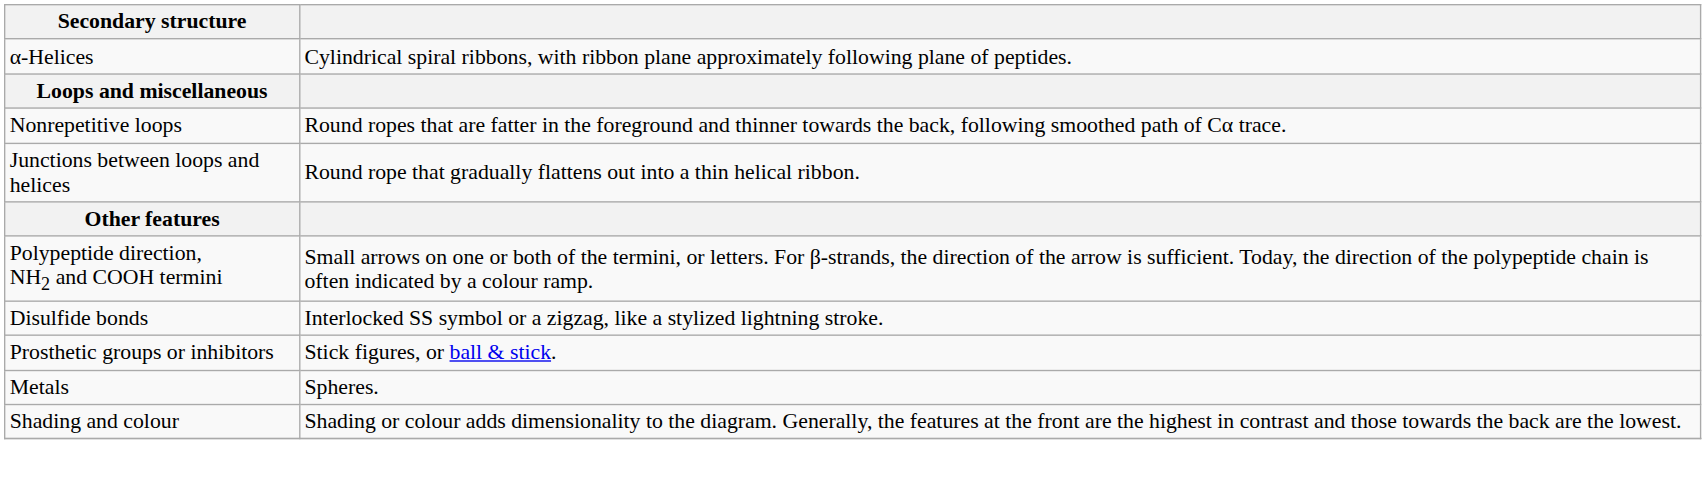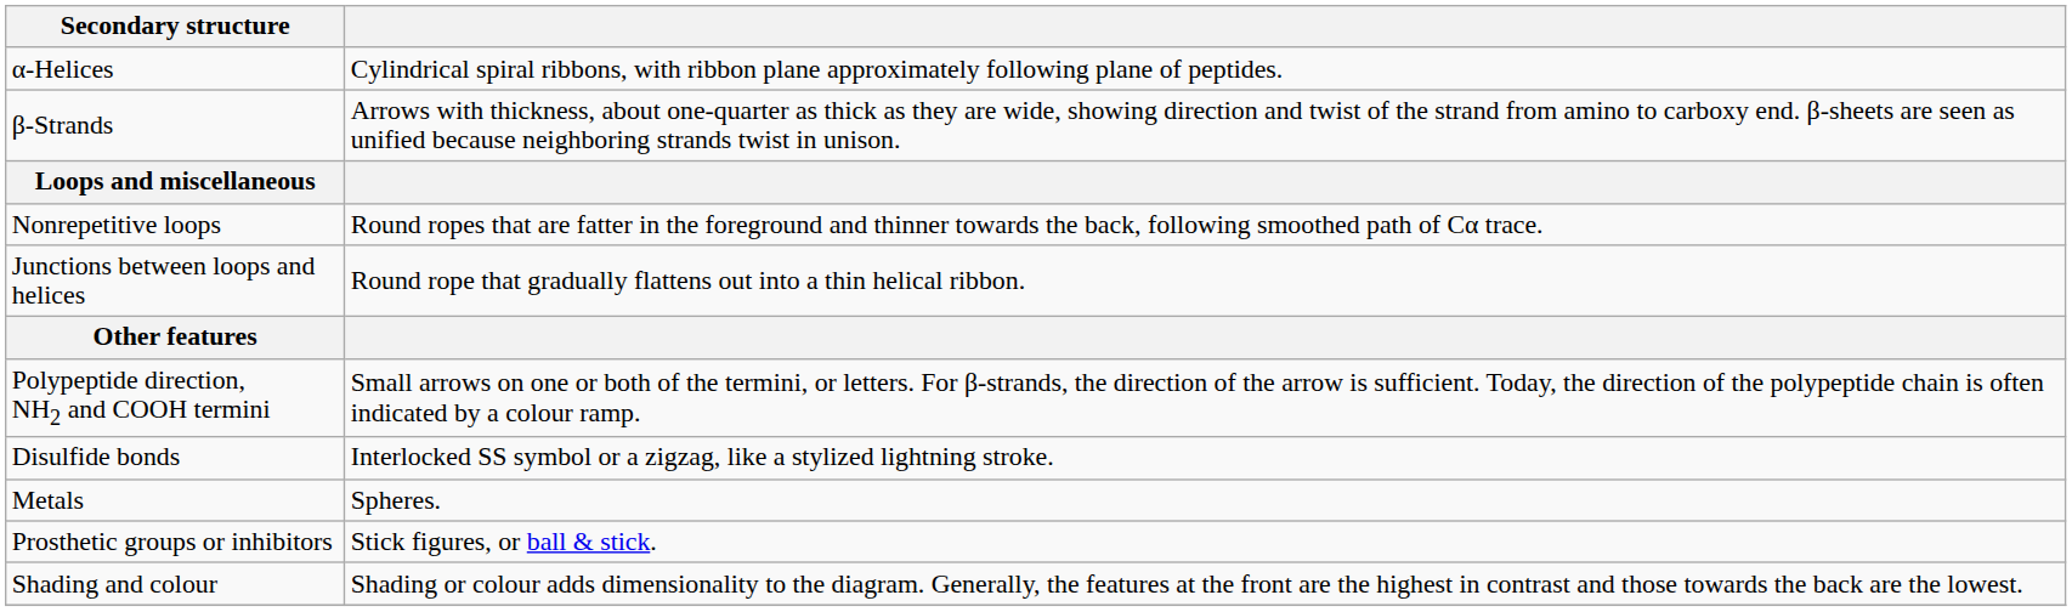+ row: β-Strands | Arrows with thickness, about one-quarter as thick as they are wide, showing direction and twist of the strand from amino to carboxy end. β-sheets are seen as unified because neighboring strands twist in unison.
rows swapped: Prosthetic groups or inhibitors <-> Metals
